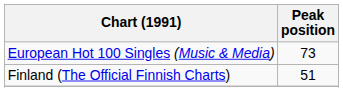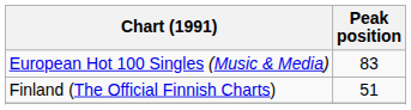European Hot 100 Singles (Music & Media) | Peak position: 73 -> 83
